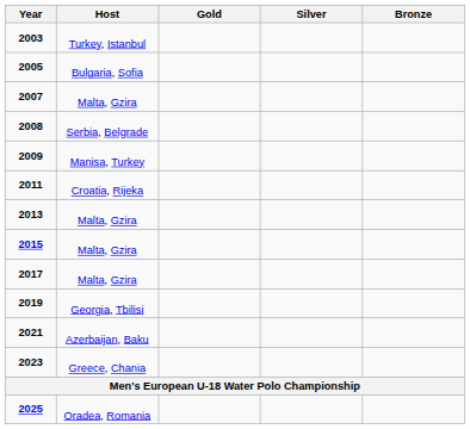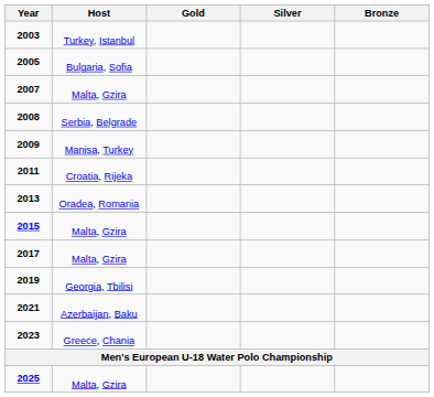2013 | Host: Malta, Gzira -> Oradea, Romania
2025 | Host: Oradea, Romania -> Malta, Gzira
